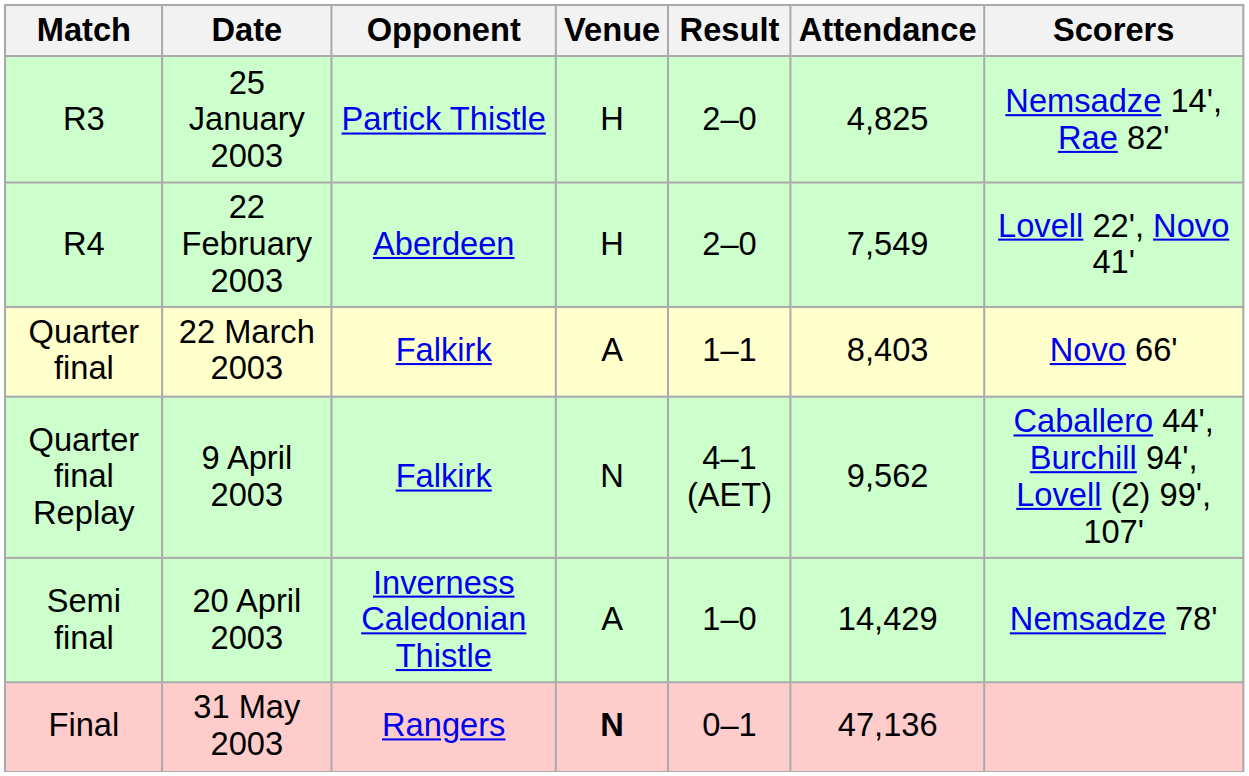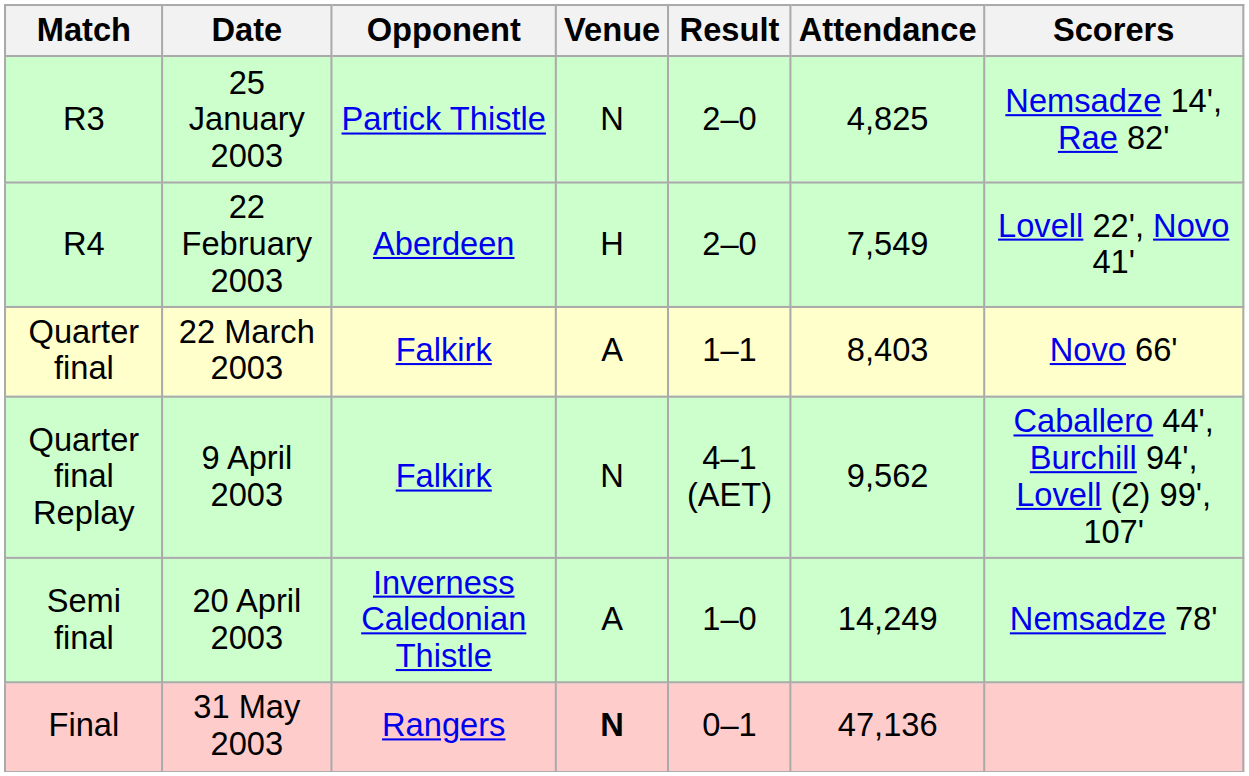R3 | Venue: H -> N
Semi final | Attendance: 14,429 -> 14,249
